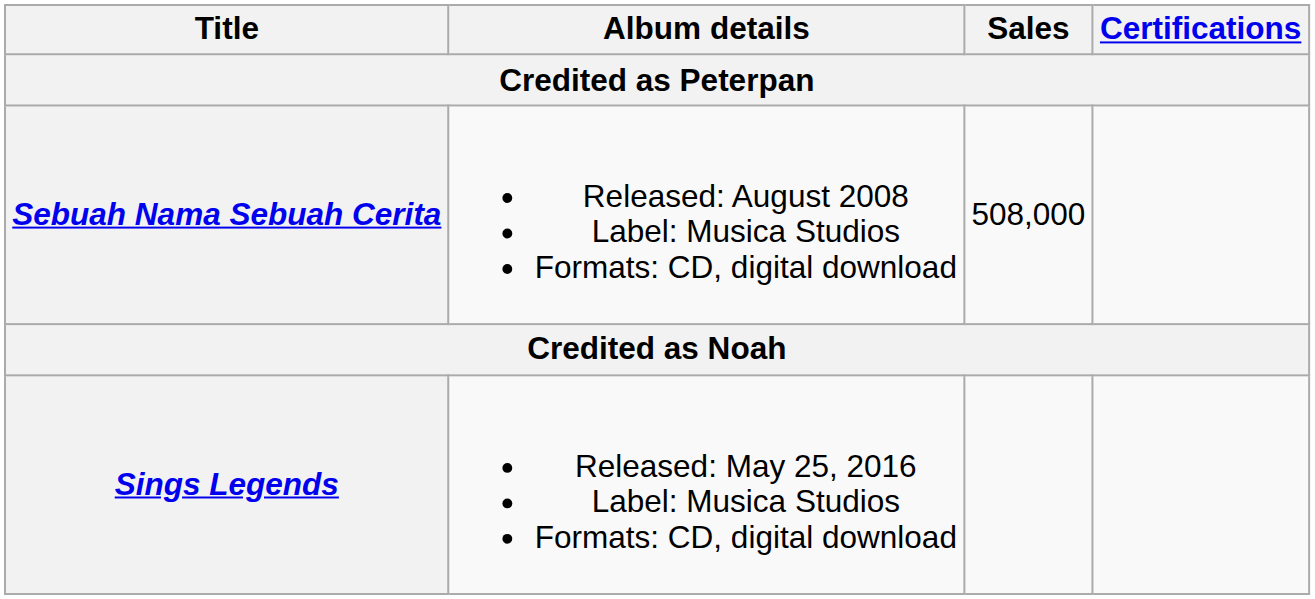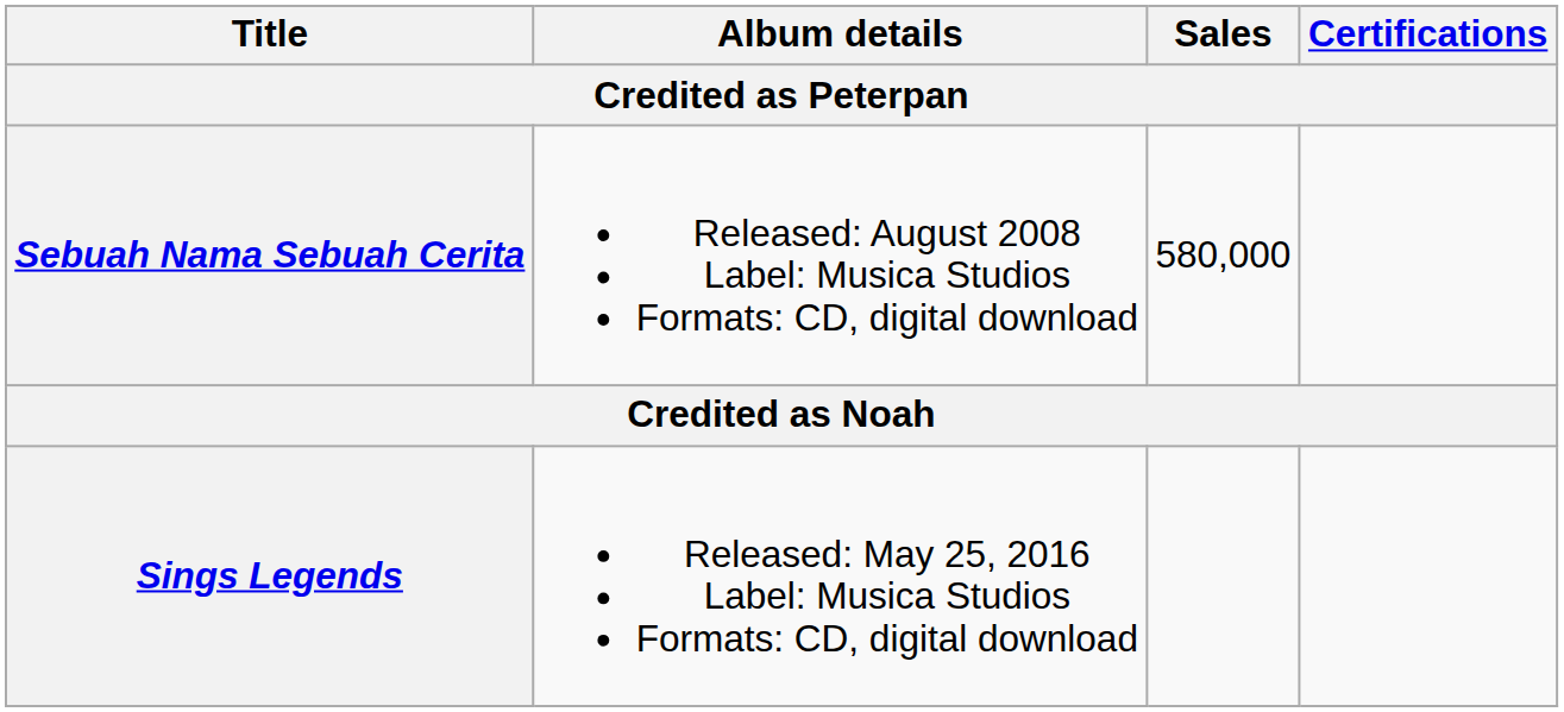Sebuah Nama Sebuah Cerita | Sales: 508,000 -> 580,000
